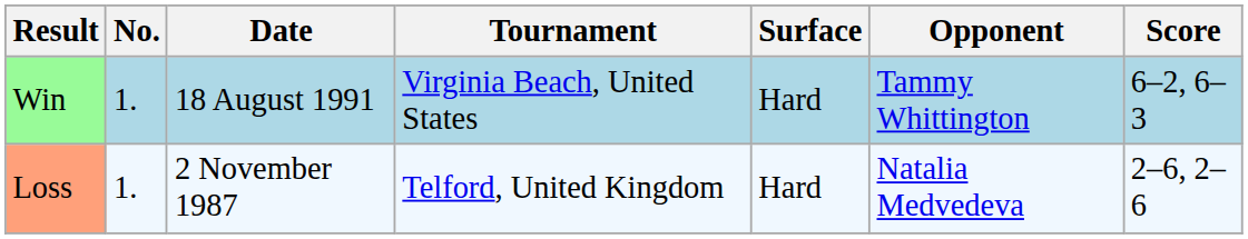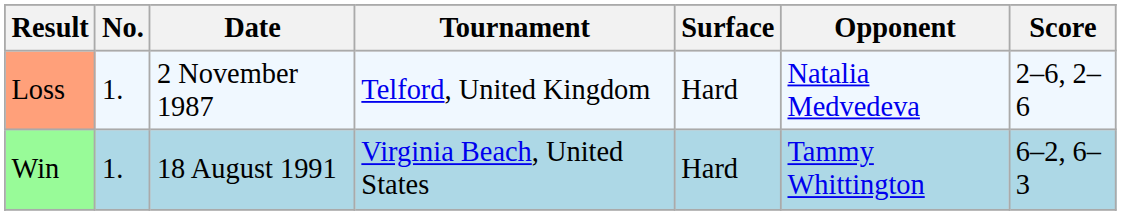rows swapped: Loss <-> Win
